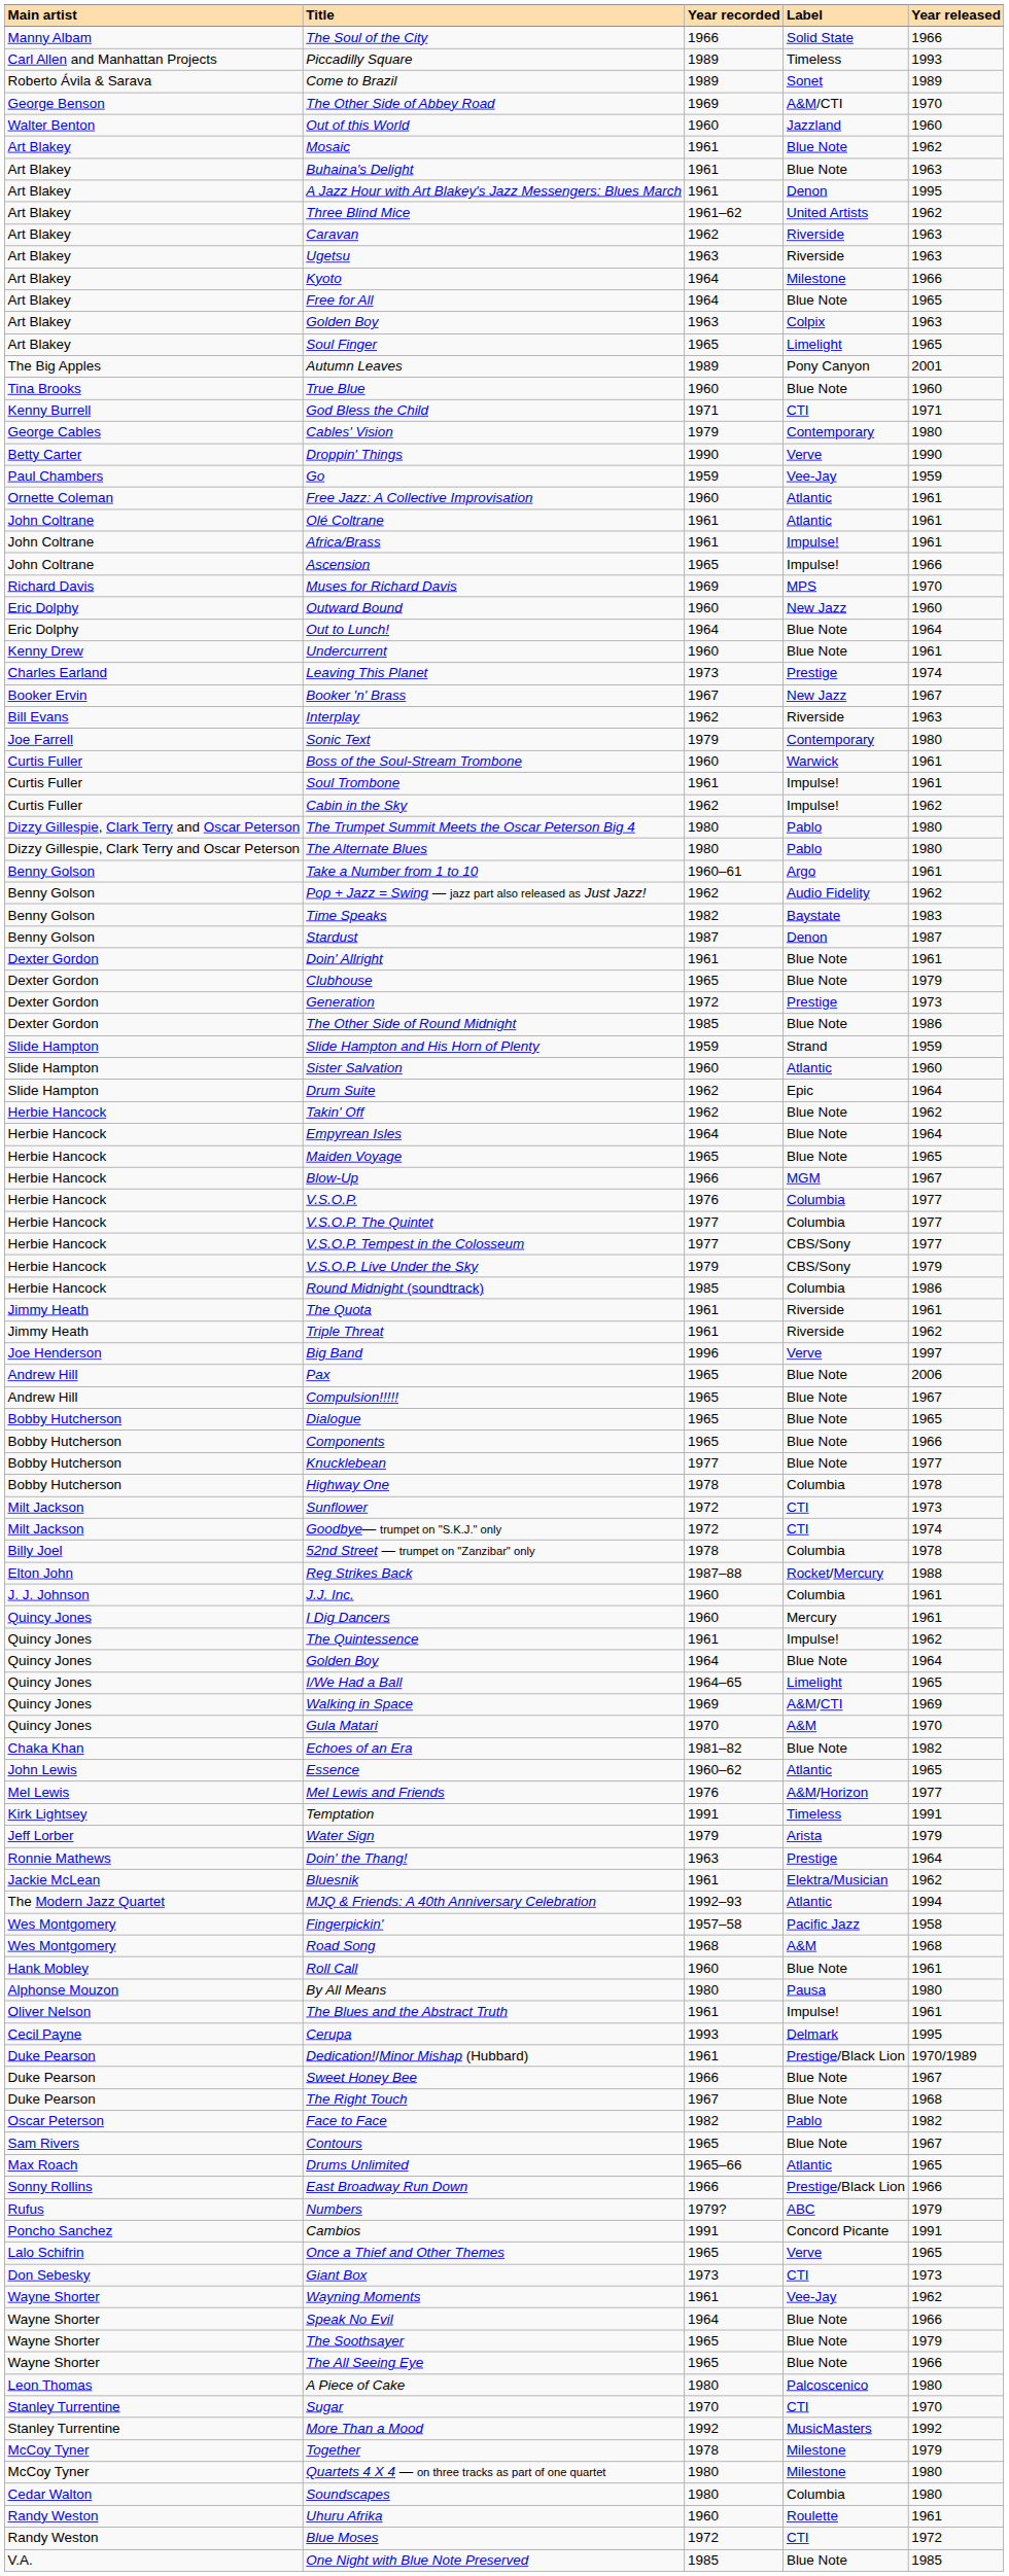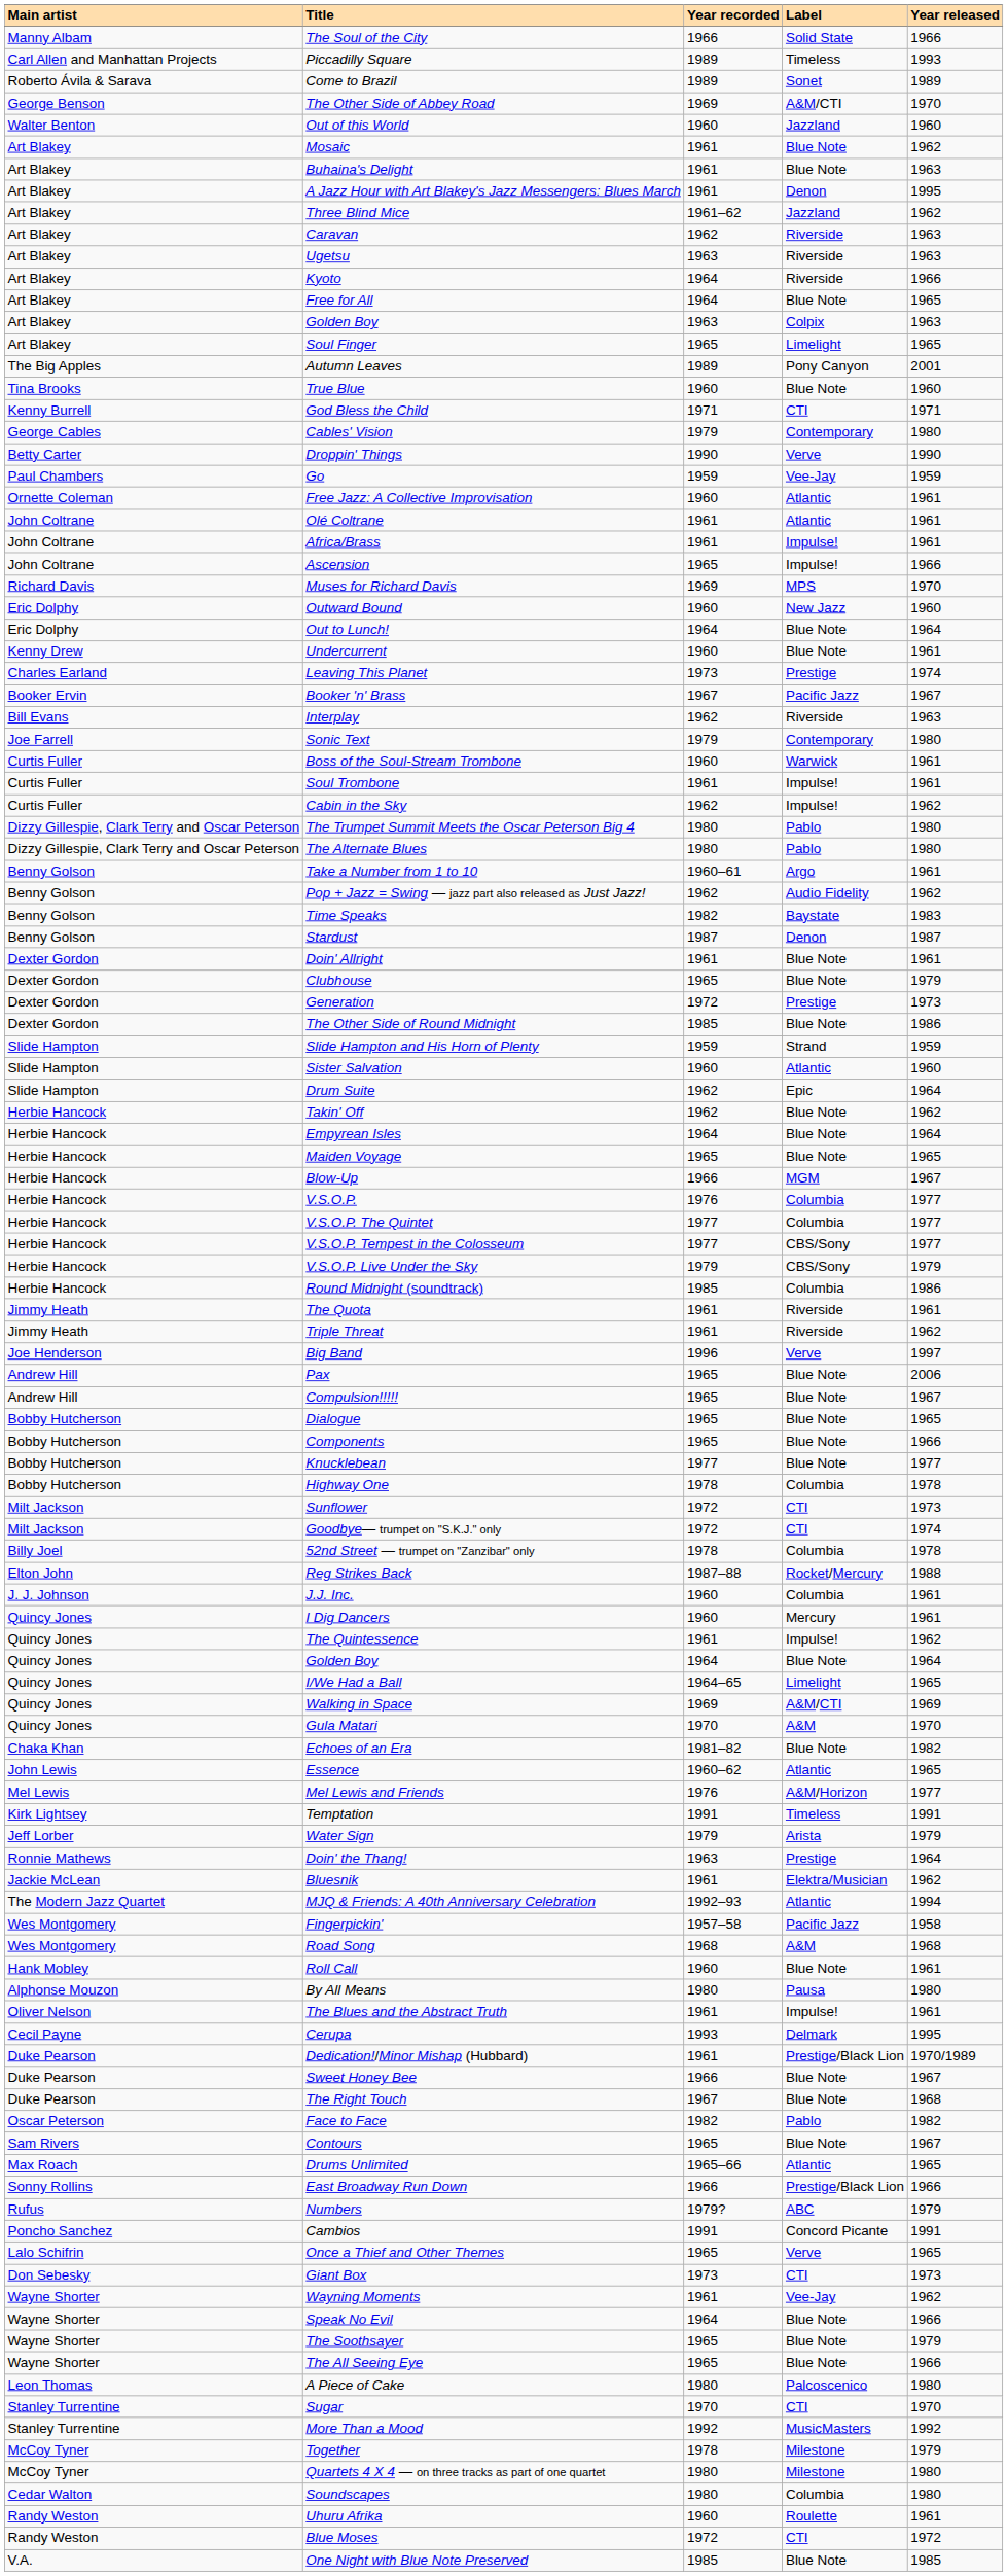Three Blind Mice | Label: United Artists -> Jazzland
Kyoto | Label: Milestone -> Riverside
Booker 'n' Brass | Label: New Jazz -> Pacific Jazz
